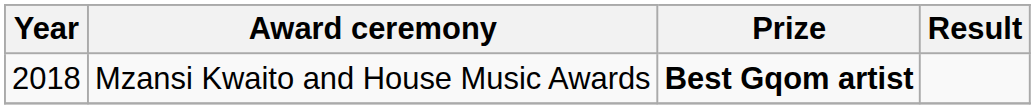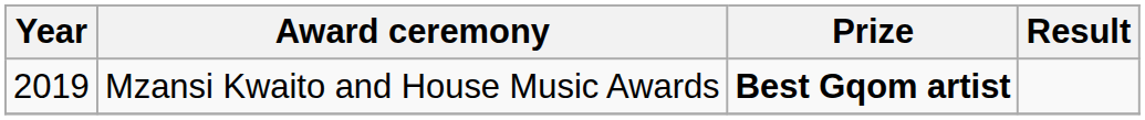Mzansi Kwaito and House Music Awards | Year: 2018 -> 2019
